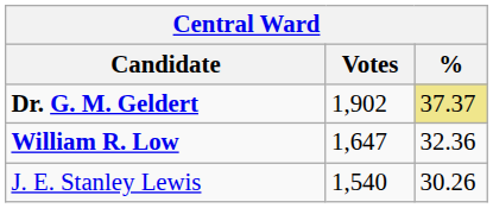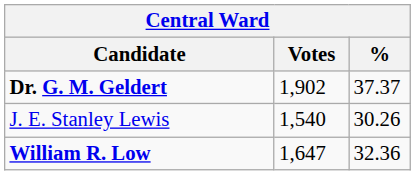Dr. G. M. Geldert | %: khaki background -> no background
rows swapped: William R. Low <-> J. E. Stanley Lewis
